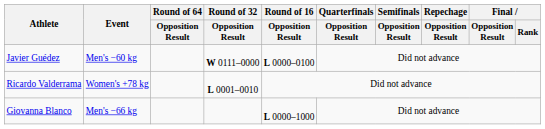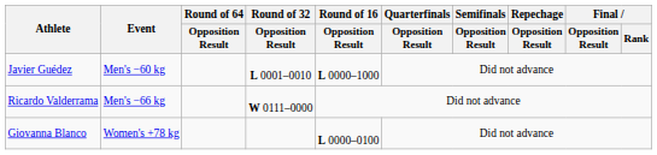Javier Guédez | Round of 32 / Opposition Result: W 0111–0000 -> L 0001–0010
Javier Guédez | Round of 16 / Opposition Result: L 0000–0100 -> L 0000–1000
Ricardo Valderrama | Event: Women's +78 kg -> Men's −66 kg
Ricardo Valderrama | Round of 32 / Opposition Result: L 0001–0010 -> W 0111–0000
Giovanna Blanco | Event: Men's −66 kg -> Women's +78 kg
Giovanna Blanco | Round of 16 / Opposition Result: L 0000–1000 -> L 0000–0100
